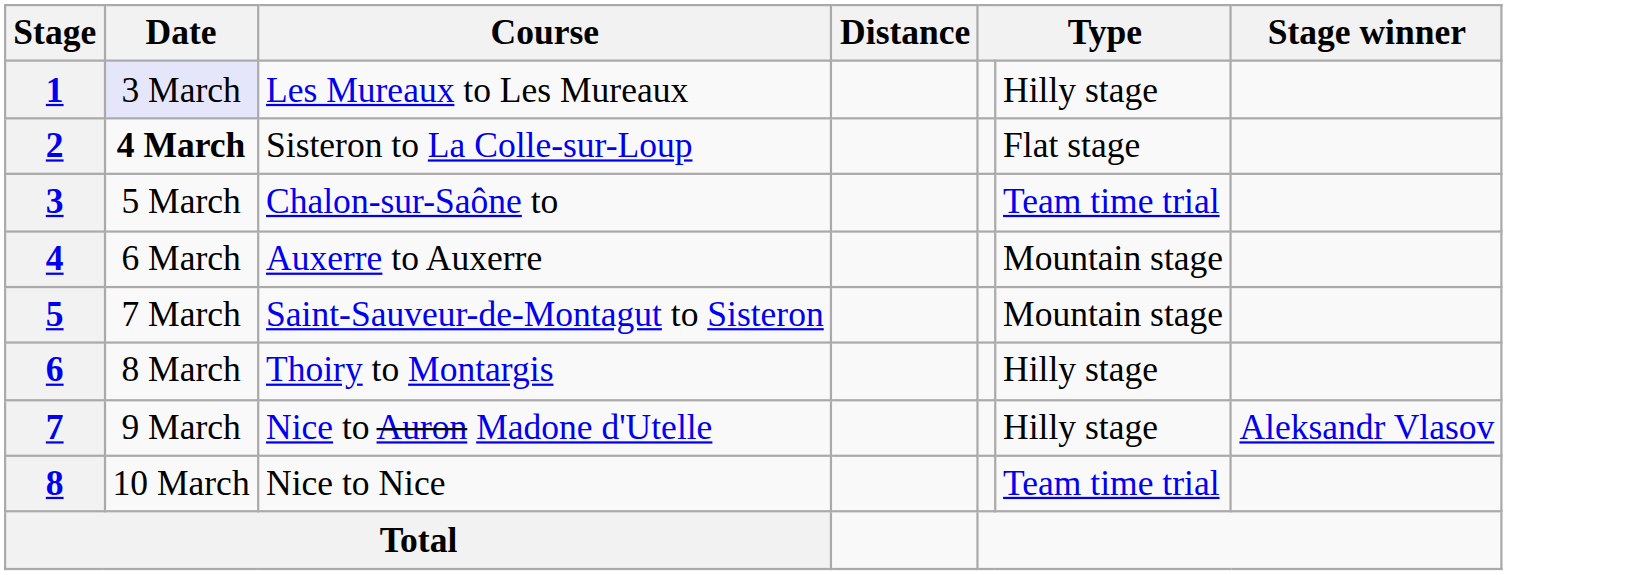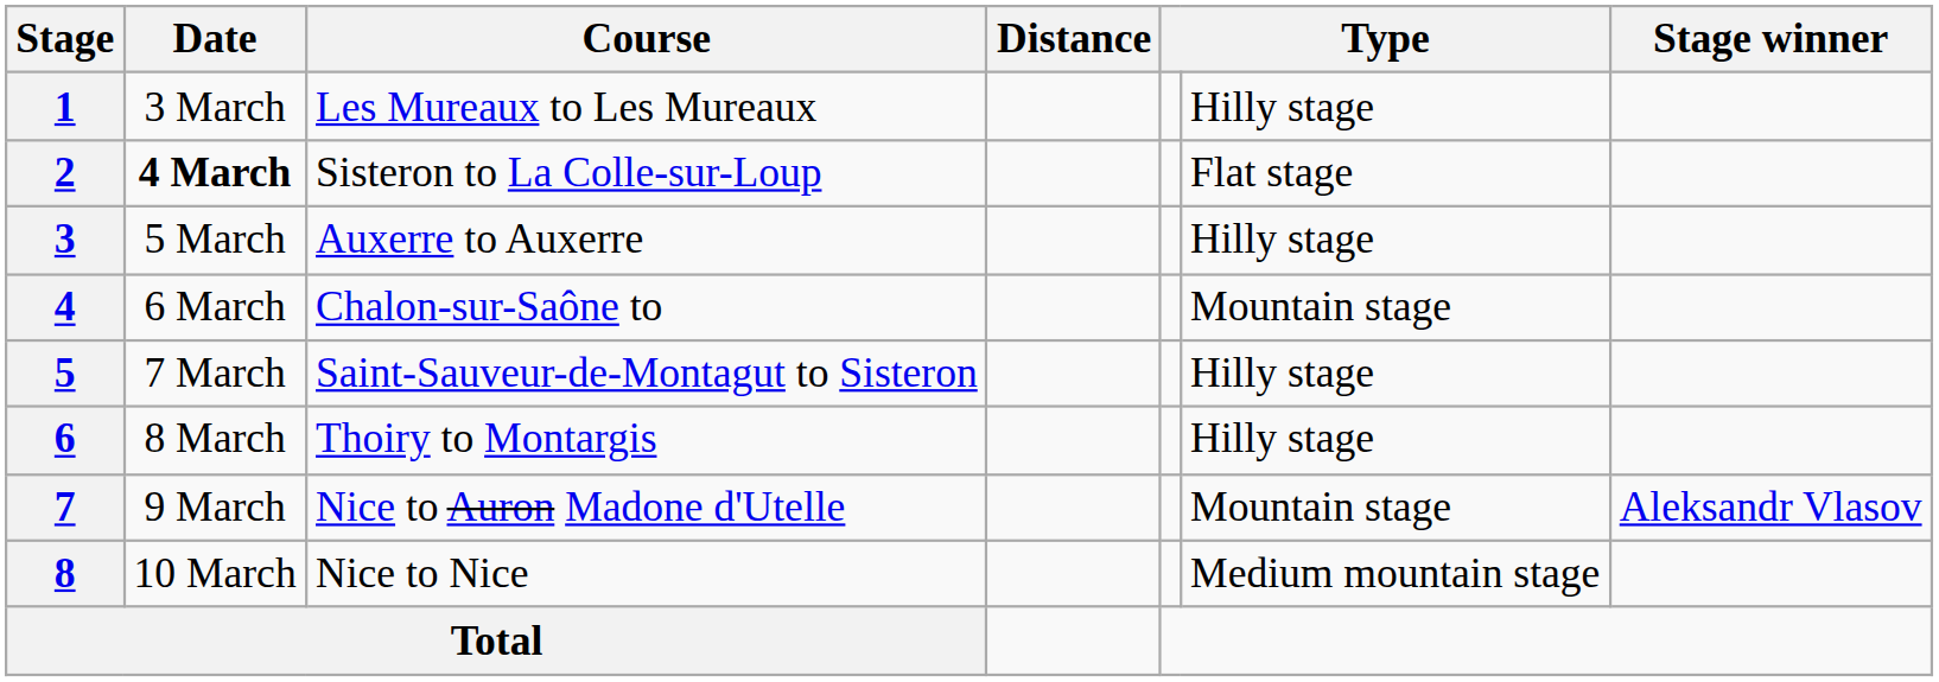1 | Date: lavender background -> no background
3 | Course: Chalon-sur-Saône to -> Auxerre to Auxerre
3 | column 6: Team time trial -> Hilly stage
4 | Course: Auxerre to Auxerre -> Chalon-sur-Saône to
5 | column 6: Mountain stage -> Hilly stage
7 | column 6: Hilly stage -> Mountain stage
8 | column 6: Team time trial -> Medium mountain stage
